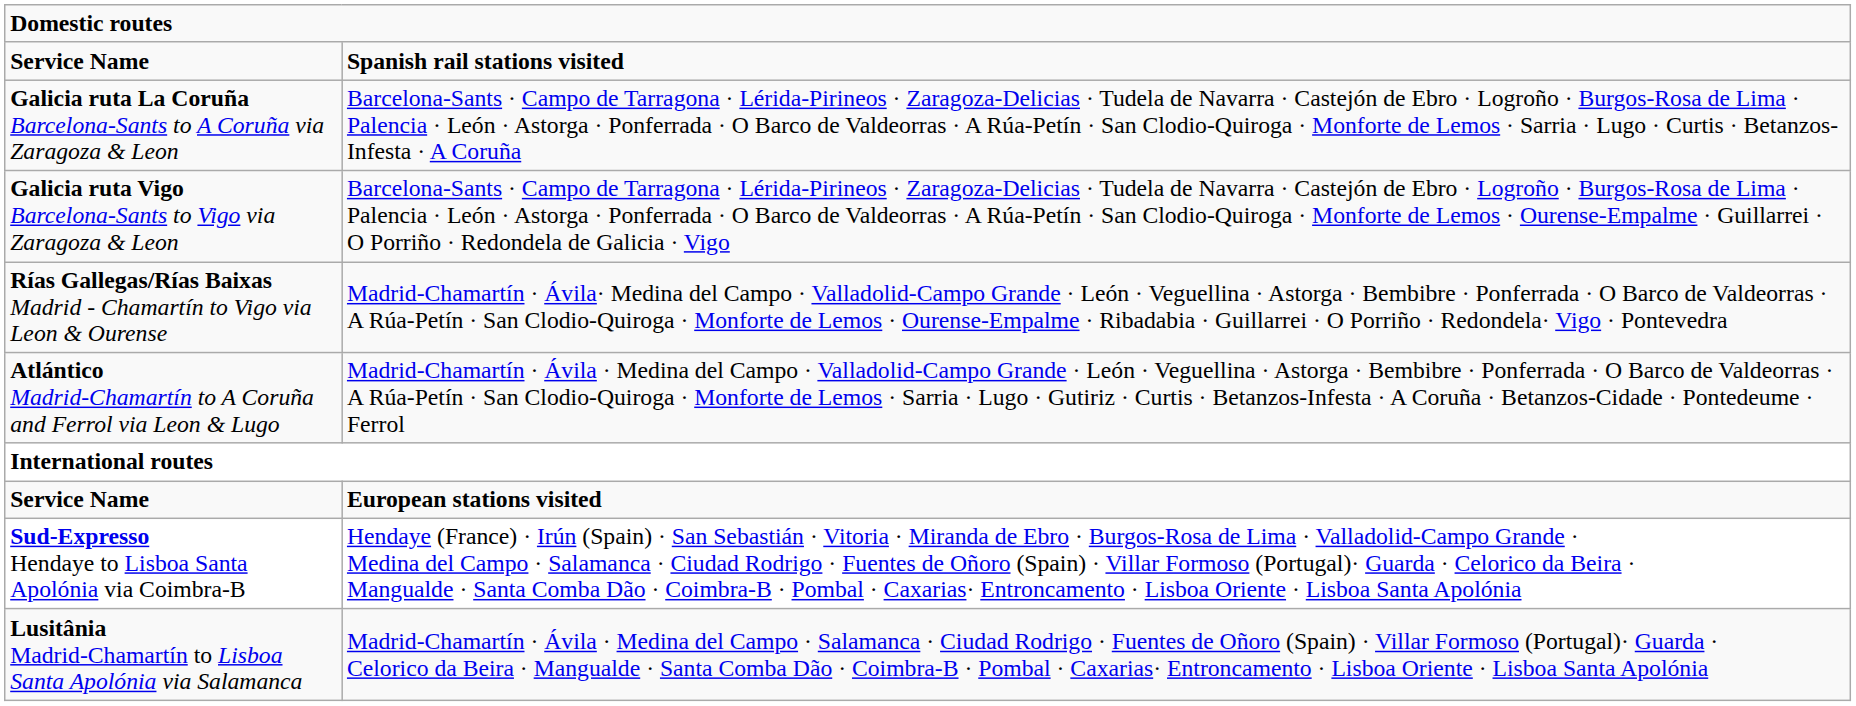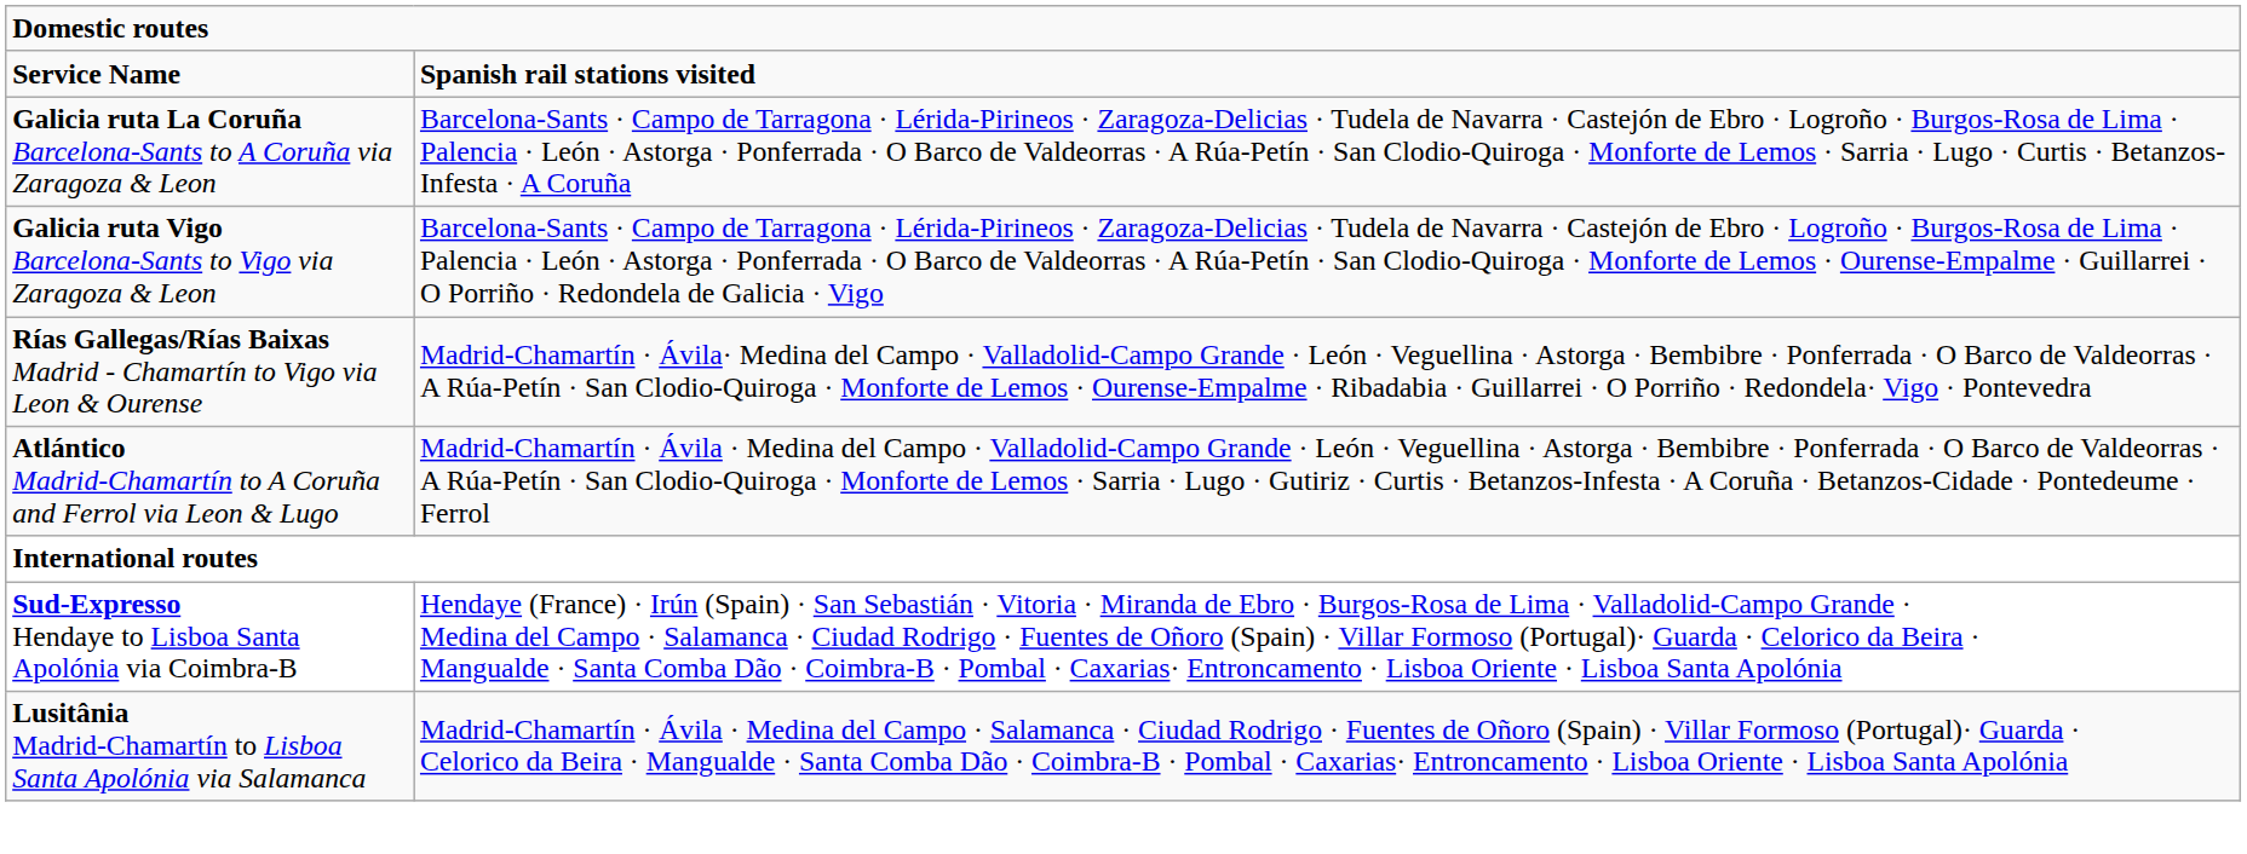- row: Service Name | European stations visited
